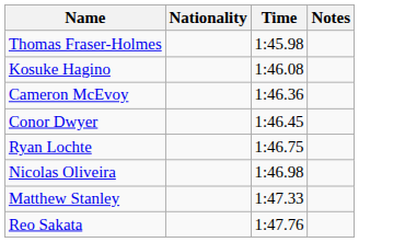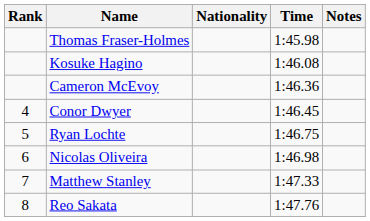+ column: Rank | 4 | 5 | 6 | 7 | 8
